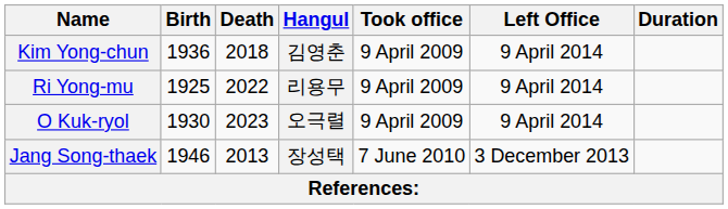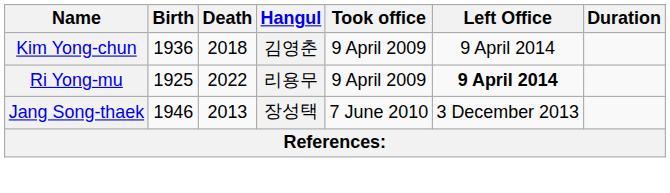Ri Yong-mu | Left Office: normal -> bold
- row: O Kuk-ryol | 1930 | 2023 | 오극렬 | 9 April 2009 | 9 April 2014
